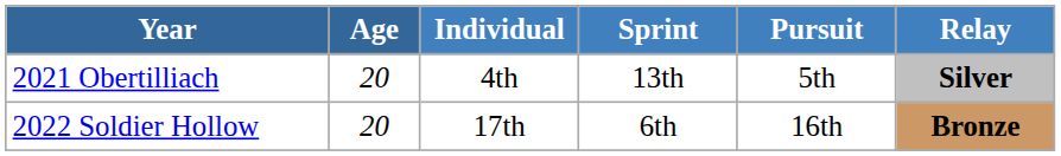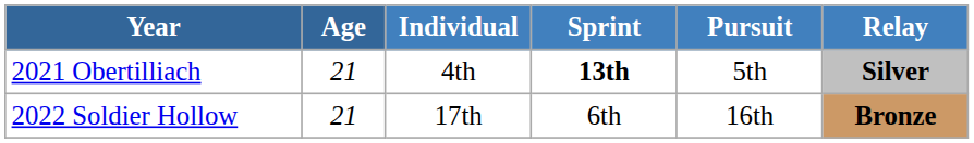2021 Obertilliach | Age: 20 -> 21
2021 Obertilliach | Sprint: normal -> bold
2022 Soldier Hollow | Age: 20 -> 21
